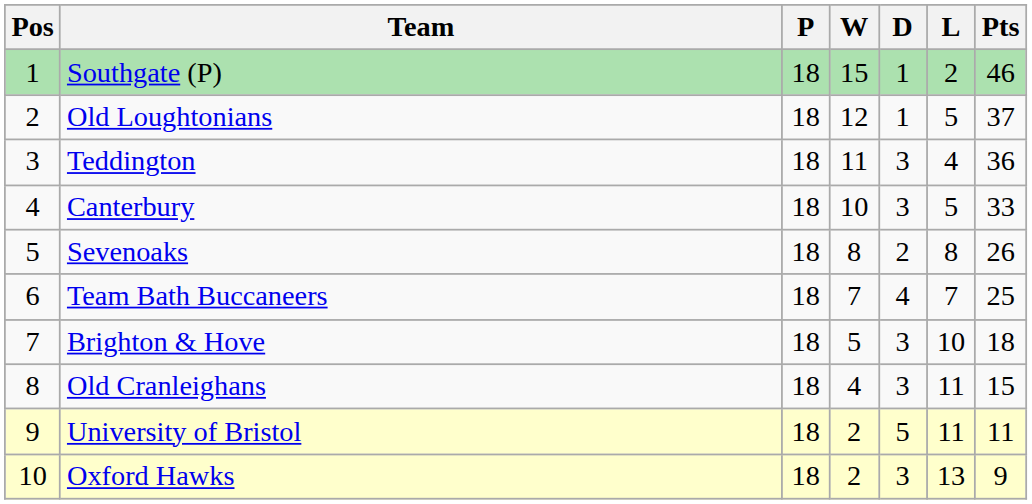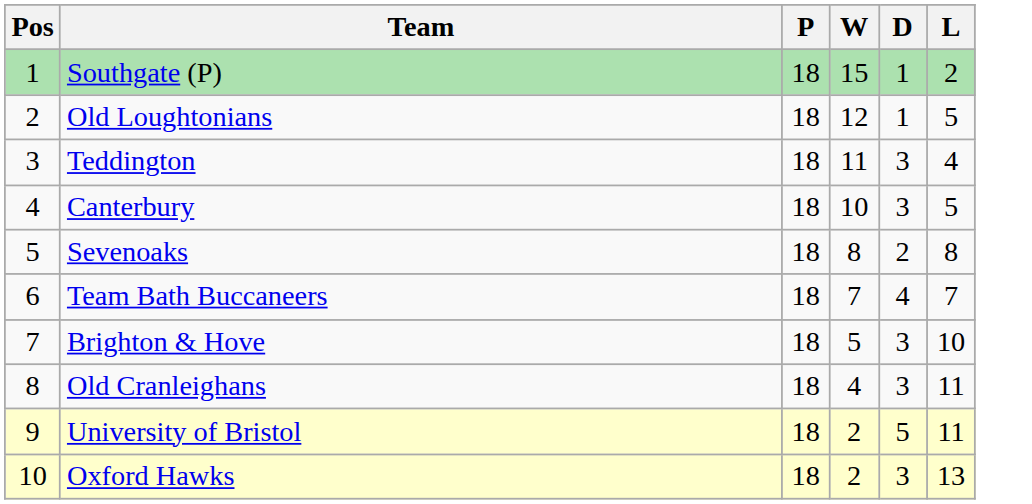- column: Pts | 46 | 37 | 36 | 33 | 26 | 25 | 18 | 15 | 11 | 9
